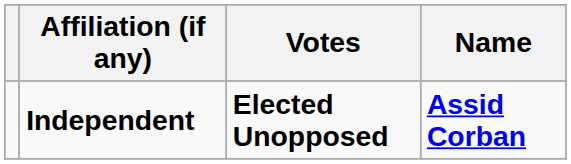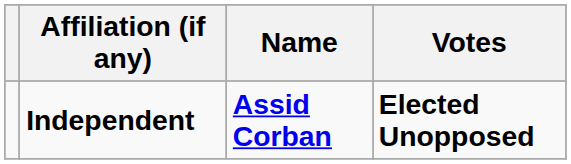columns swapped: Name <-> Votes
